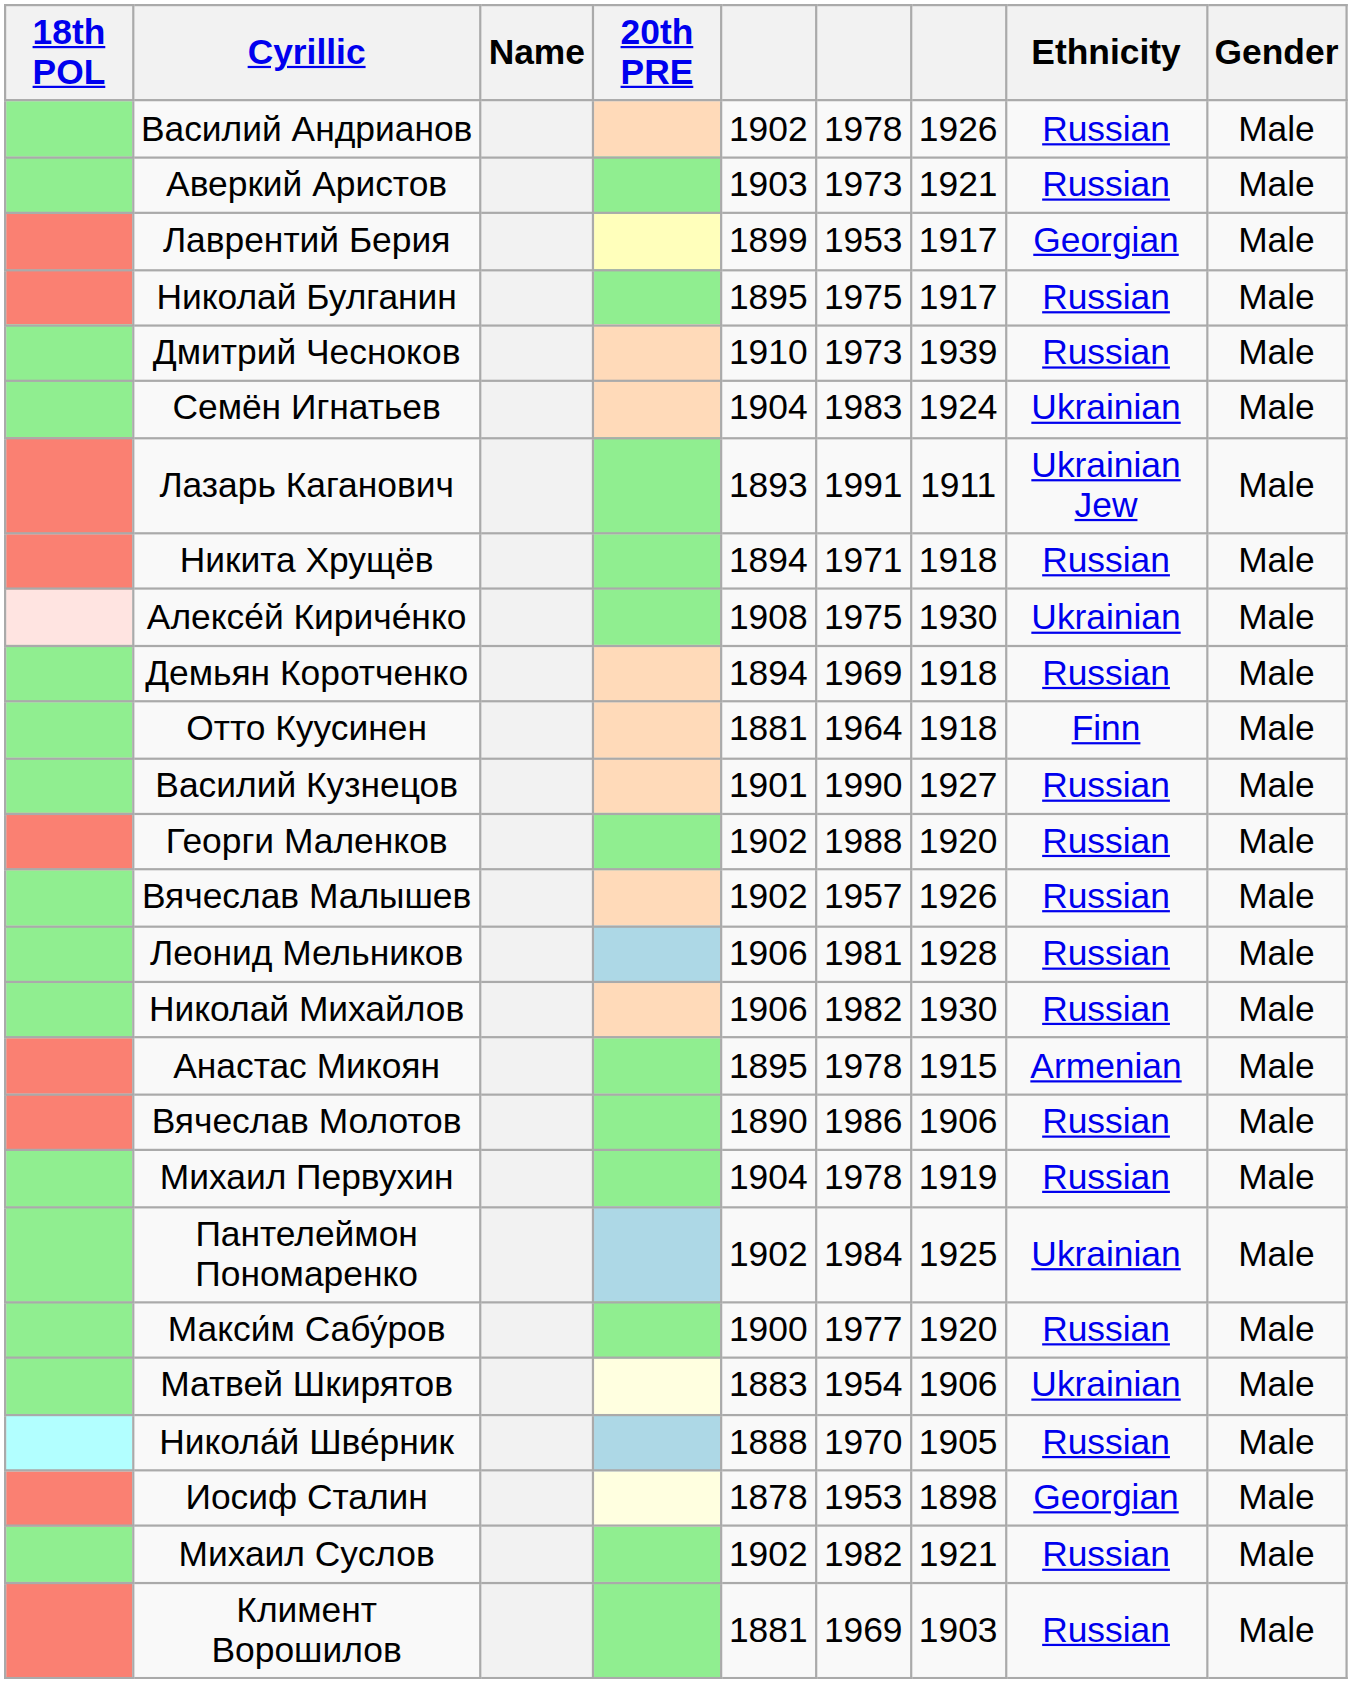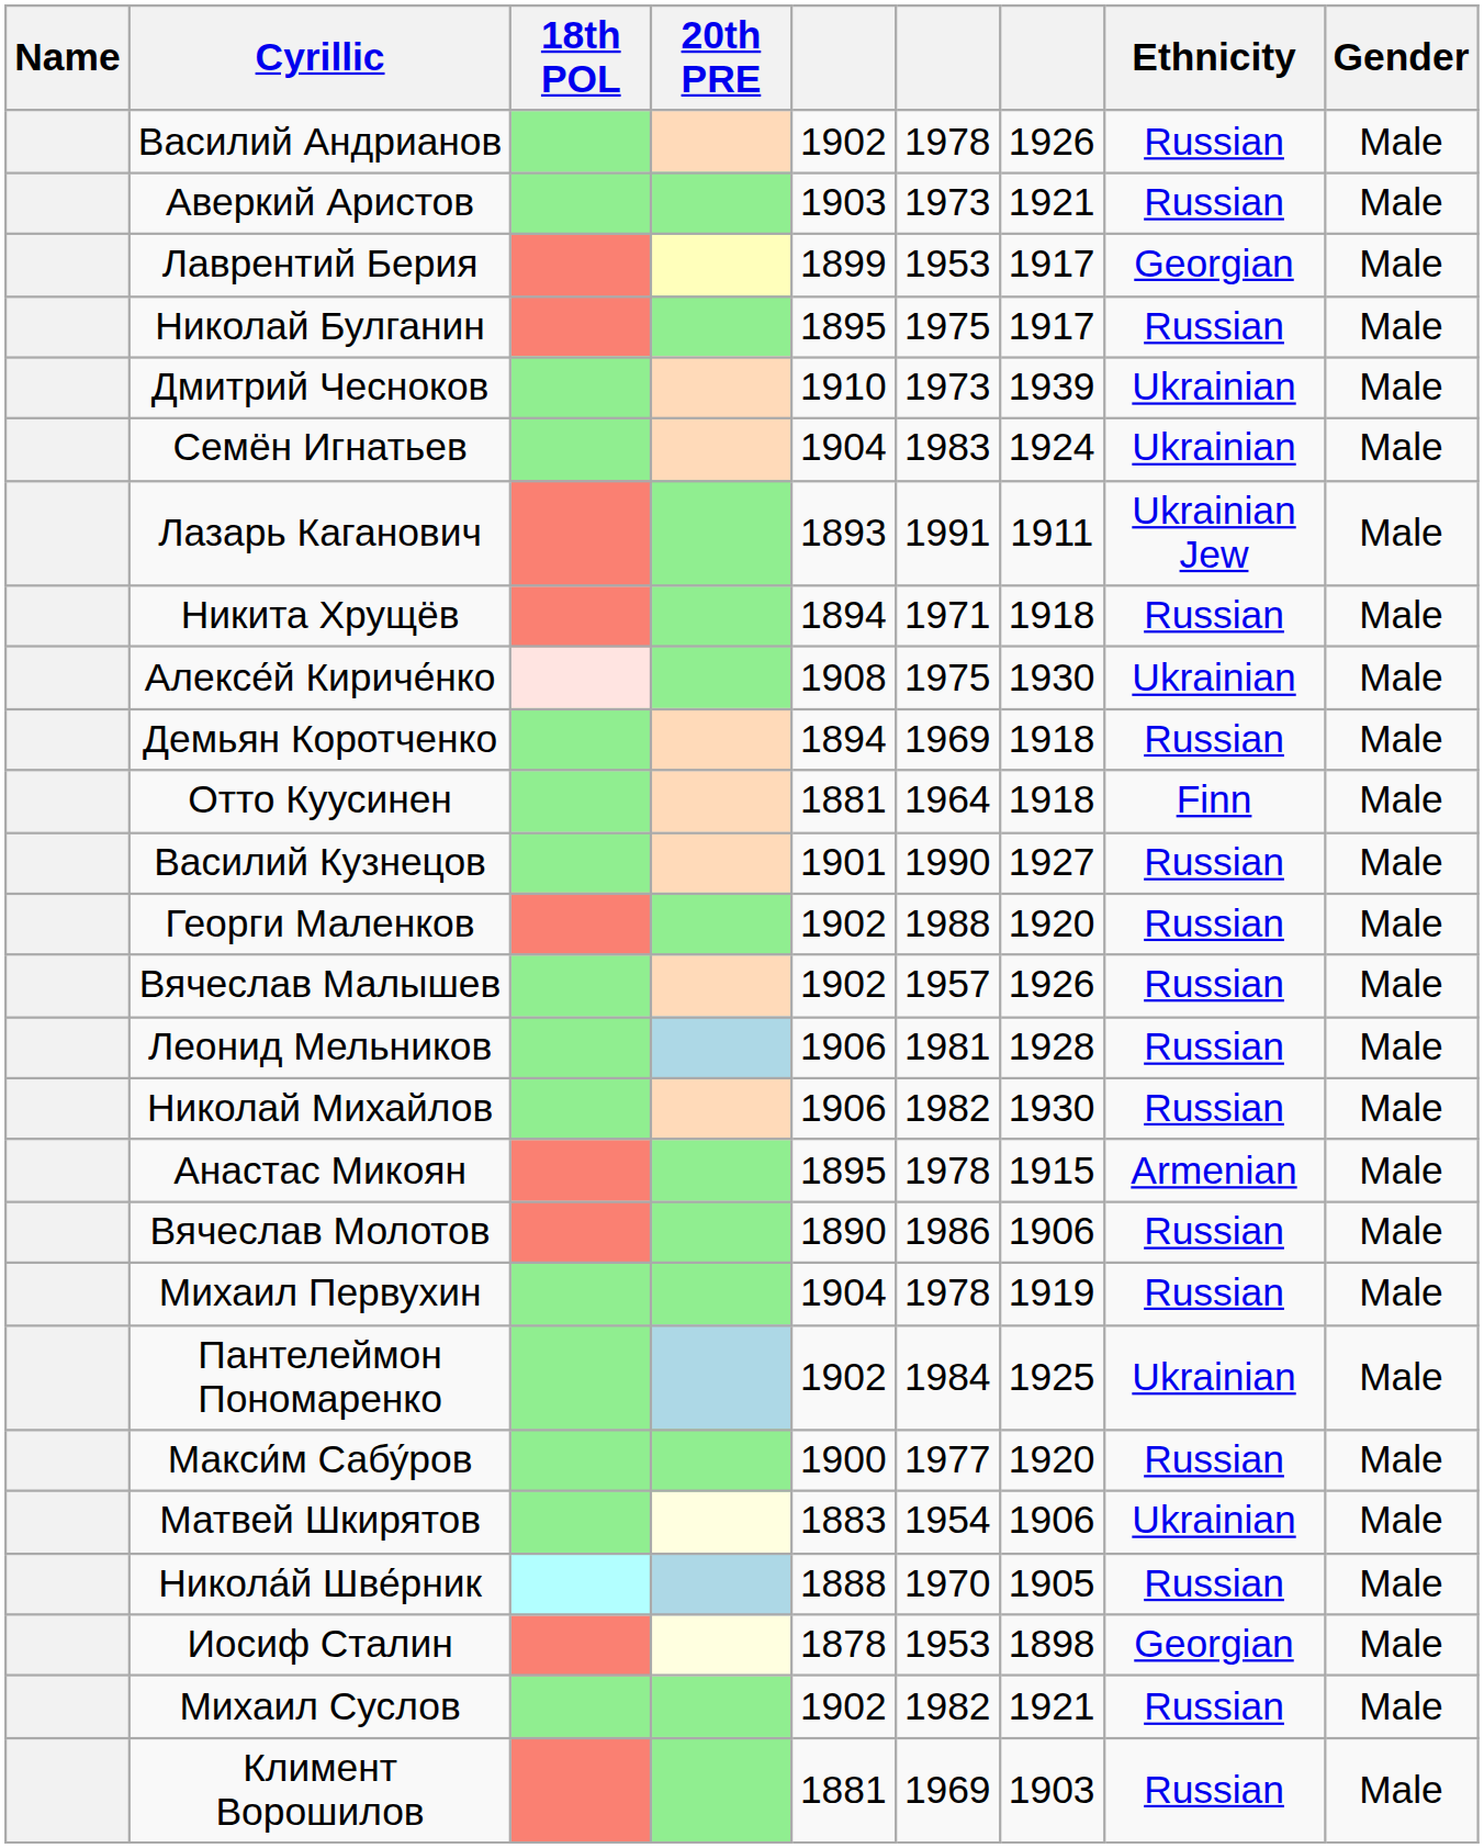columns swapped: Name <-> 18th POL
Дмитрий Чесноков | Ethnicity: Russian -> Ukrainian
